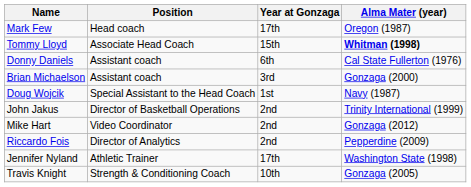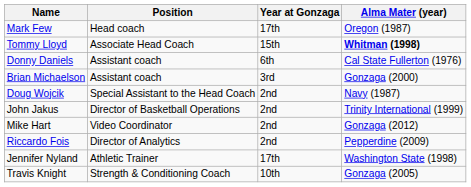Doug Wojcik | Year at Gonzaga: 1st -> 2nd
